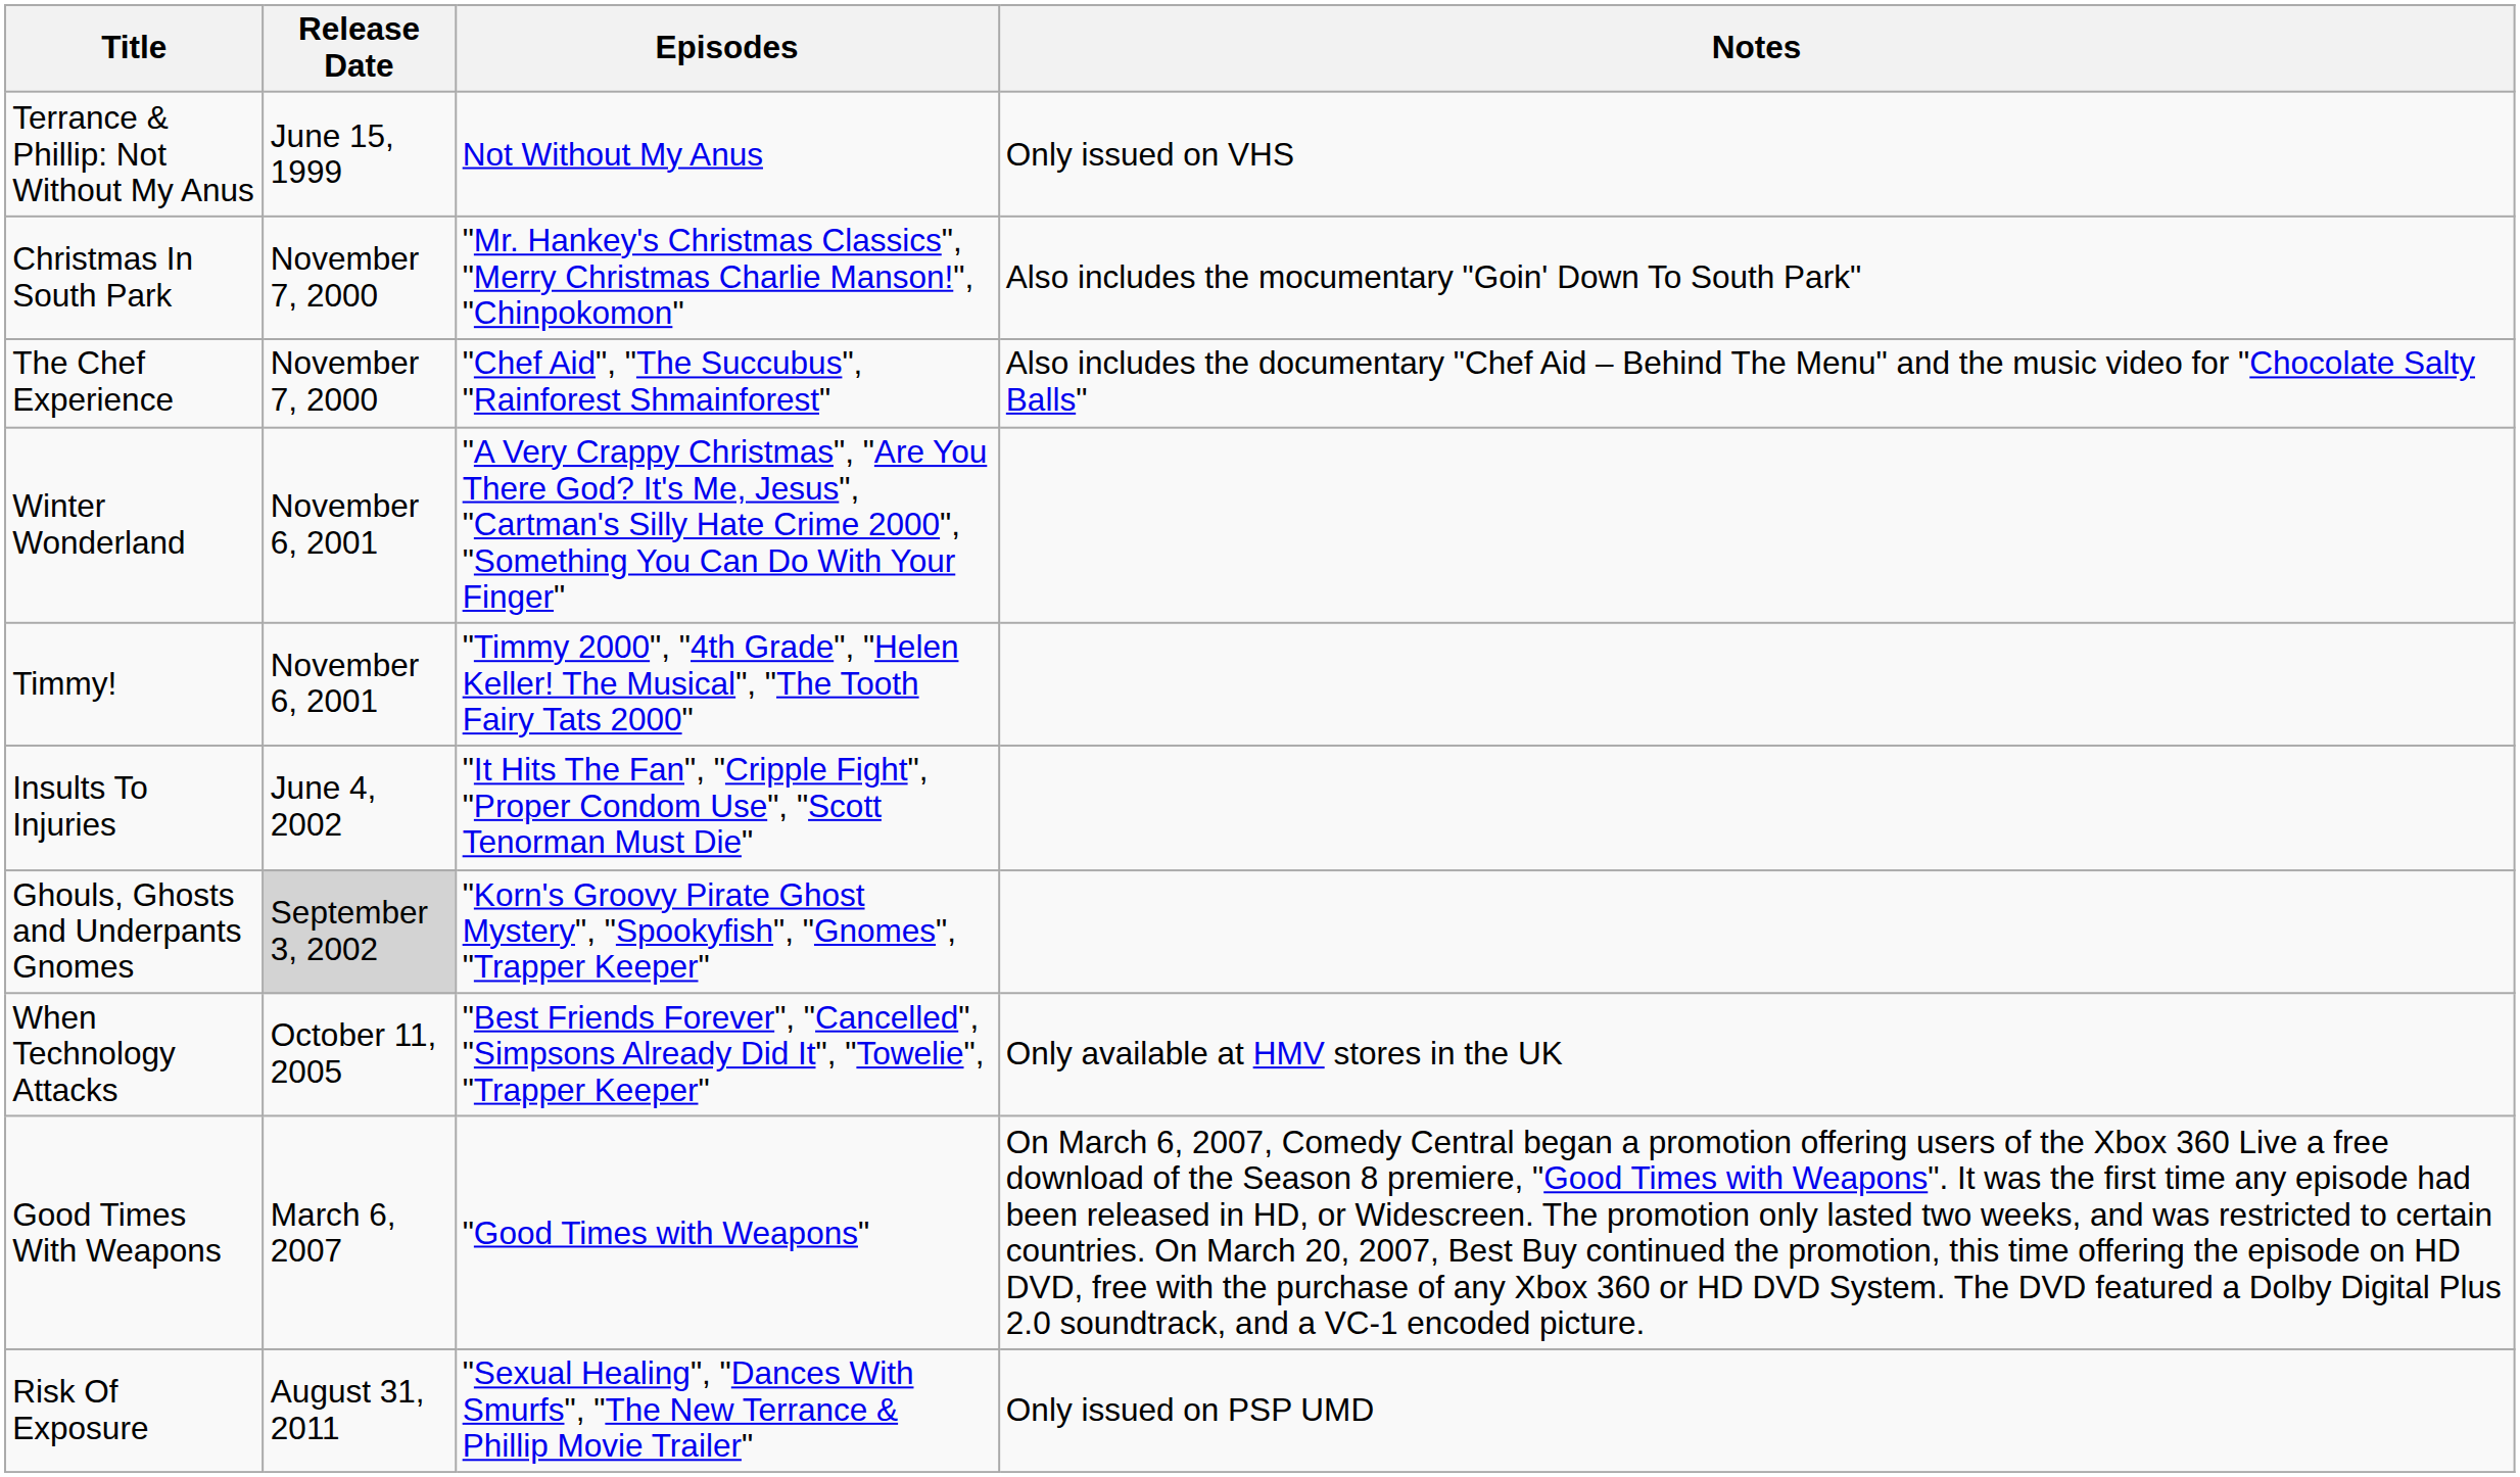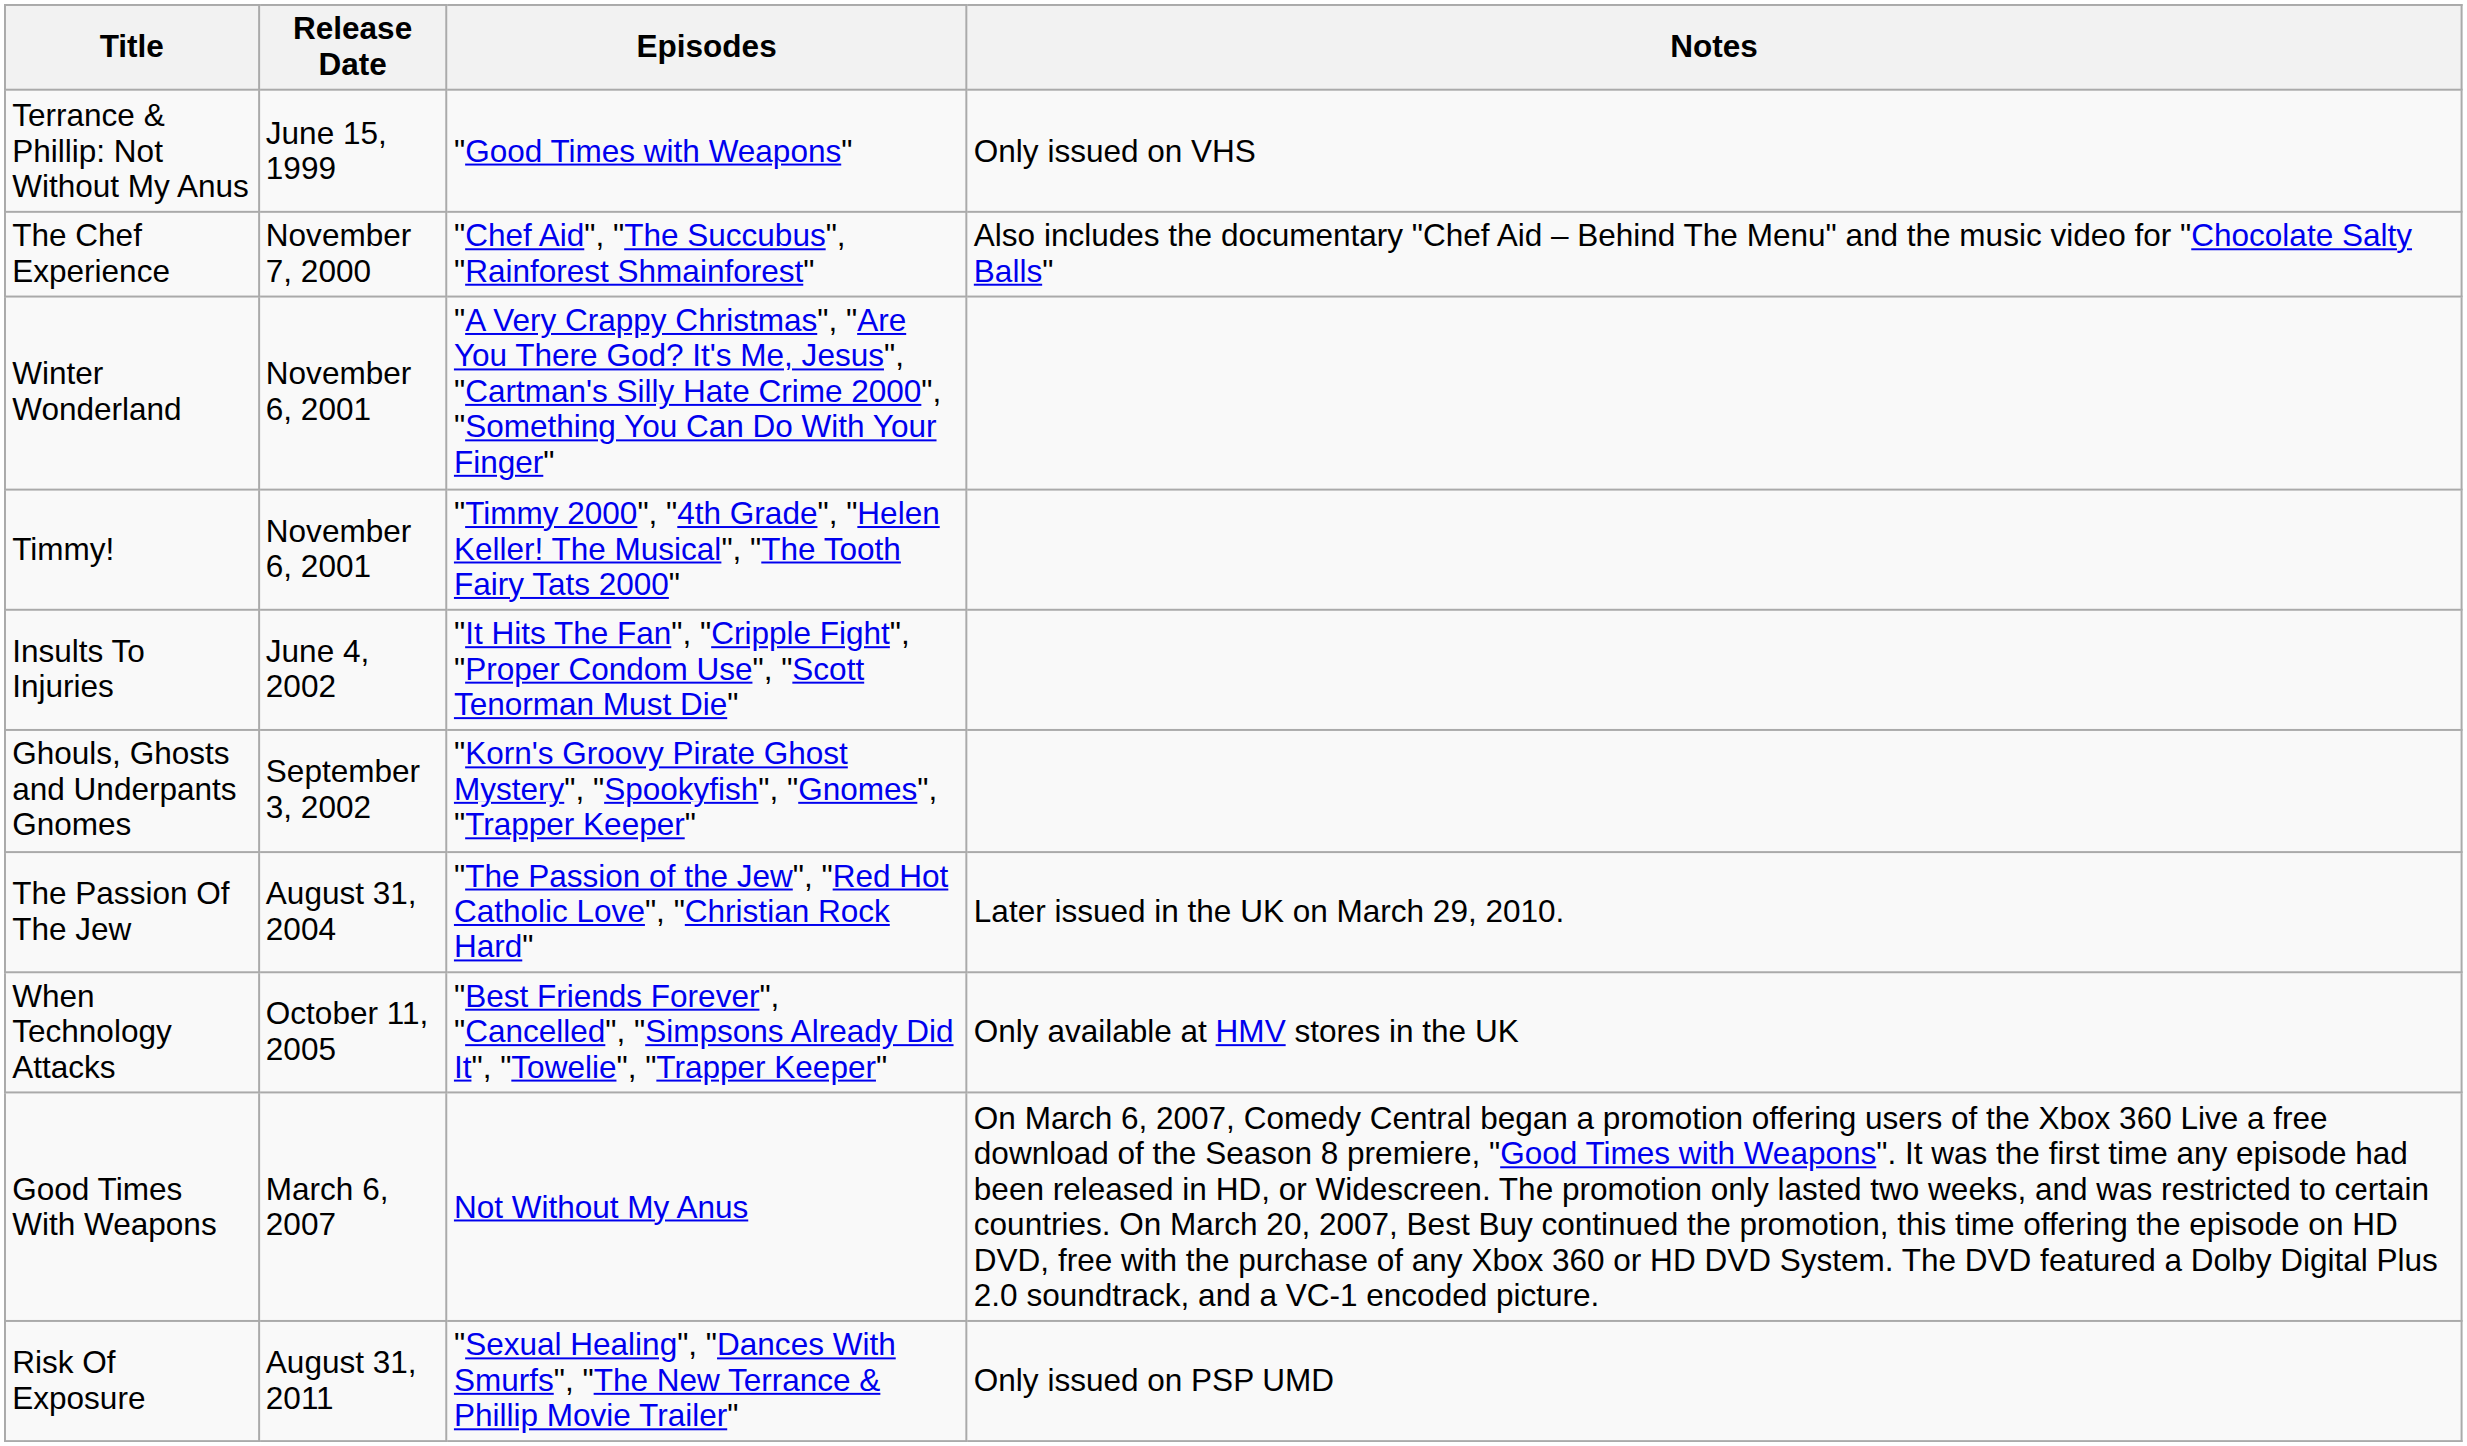Terrance & Phillip: Not Without My Anus | Episodes: Not Without My Anus -> "Good Times with Weapons"
- row: Christmas In South Park | November 7, 2000 | "Mr. Hankey's Christmas Classics", "Merry Christmas Charlie Manson!", "Chinpokomon" | Also includes the mocumentary "Goin' Down To South Park"
Ghouls, Ghosts and Underpants Gnomes | Release Date: lightgrey background -> no background
+ row: The Passion Of The Jew | August 31, 2004 | "The Passion of the Jew", "Red Hot Catholic Love", "Christian Rock Hard" | Later issued in the UK on March 29, 2010.
Good Times With Weapons | Episodes: "Good Times with Weapons" -> Not Without My Anus
